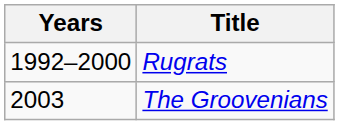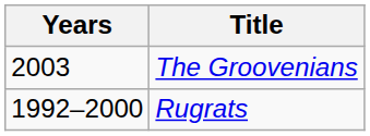rows swapped: Rugrats <-> The Groovenians
